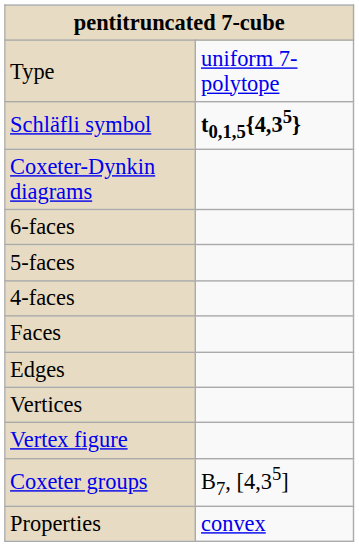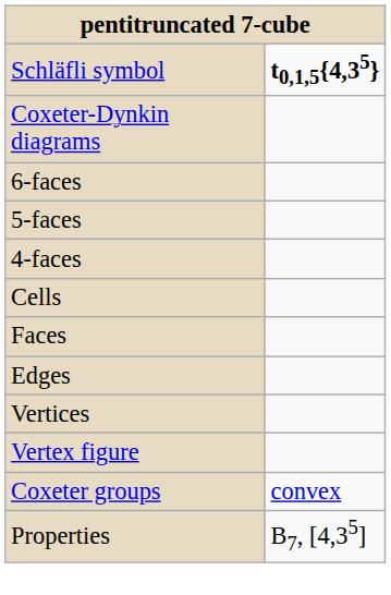- row: Type | uniform 7-polytope
+ row: Cells
Coxeter groups | column 2: B7, [4,35] -> convex
Properties | column 2: convex -> B7, [4,35]
